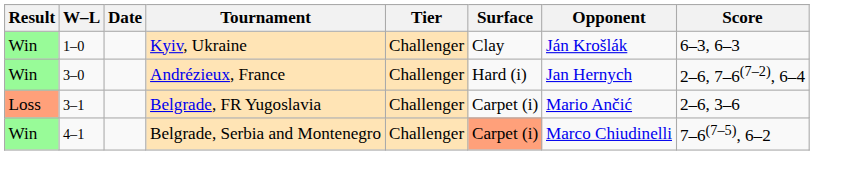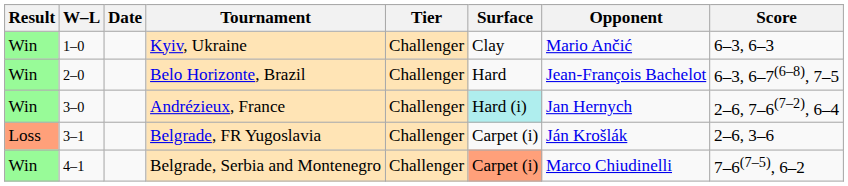Kyiv, Ukraine | Opponent: Ján Krošlák -> Mario Ančić
+ row: Win | 2–0 | Belo Horizonte, Brazil | Challenger | Hard | Jean-François Bachelot | 6–3, 6–7(6–8), 7–5
Andrézieux, France | Surface: no background -> paleturquoise background
Belgrade, FR Yugoslavia | Opponent: Mario Ančić -> Ján Krošlák
